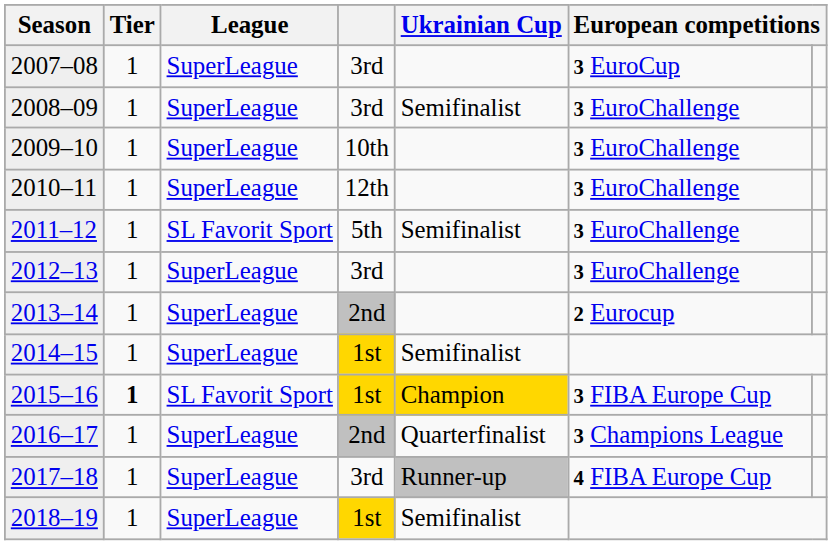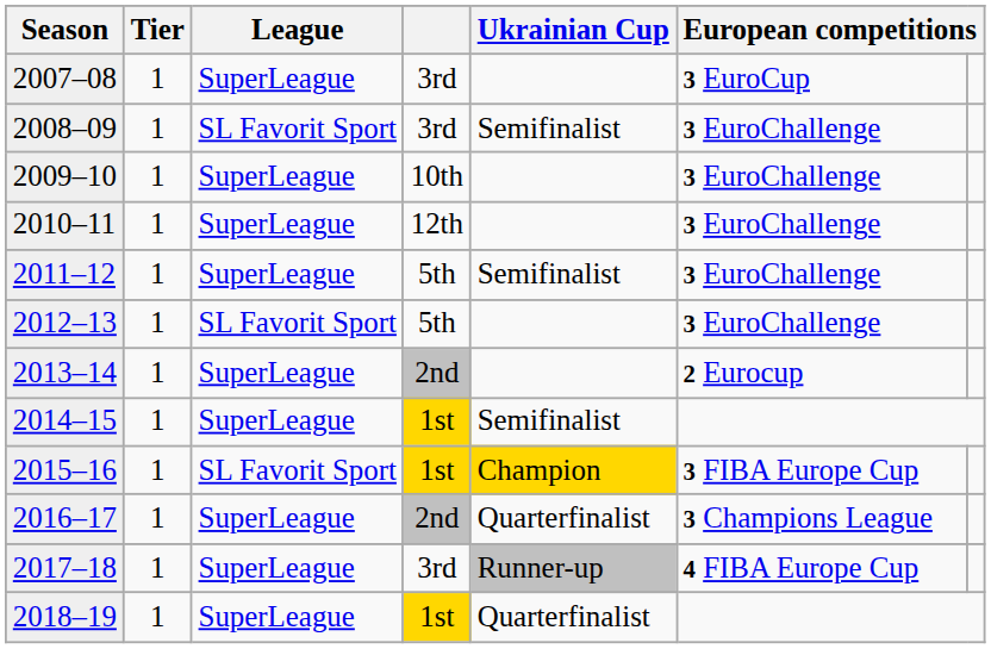2008–09 | League: SuperLeague -> SL Favorit Sport
2011–12 | League: SL Favorit Sport -> SuperLeague
2012–13 | League: SuperLeague -> SL Favorit Sport
2012–13 | column 4: 3rd -> 5th
2015–16 | Tier: bold -> normal
2018–19 | Ukrainian Cup: Semifinalist -> Quarterfinalist
